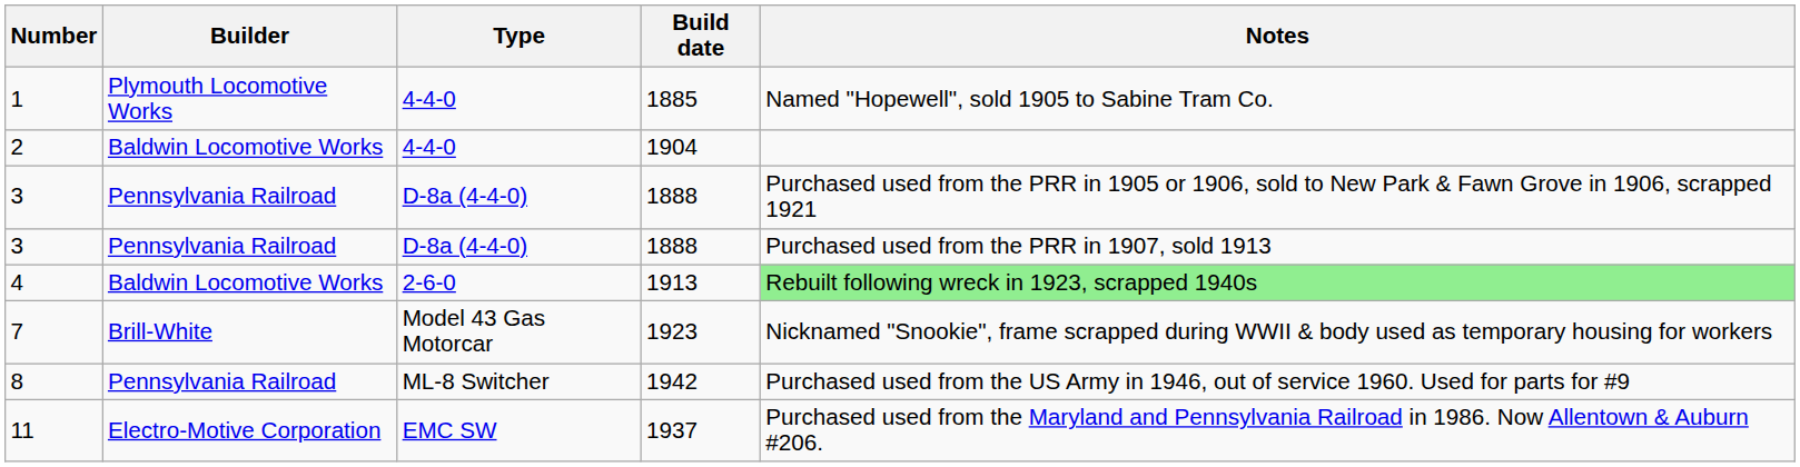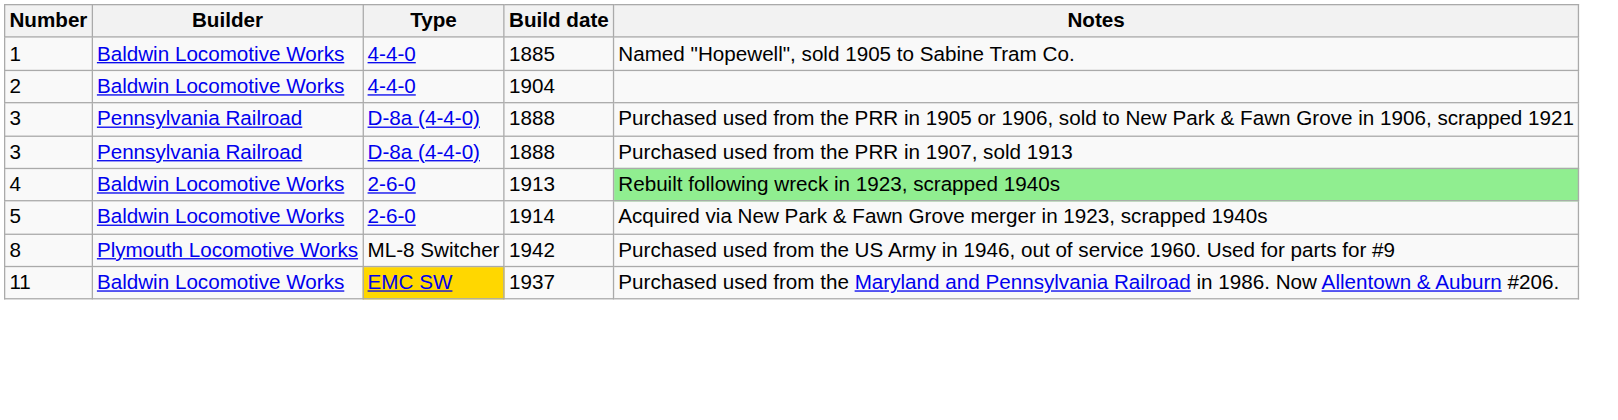1 | Builder: Plymouth Locomotive Works -> Baldwin Locomotive Works
+ row: 5 | Baldwin Locomotive Works | 2-6-0 | 1914 | Acquired via New Park & Fawn Grove merger in 1923, scrapped 1940s
- row: 7 | Brill-White | Model 43 Gas Motorcar | 1923 | Nicknamed "Snookie", frame scrapped during WWII & body used as temporary housing for workers
8 | Builder: Pennsylvania Railroad -> Plymouth Locomotive Works
11 | Builder: Electro-Motive Corporation -> Baldwin Locomotive Works
11 | Type: no background -> gold background
